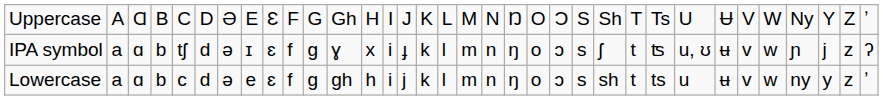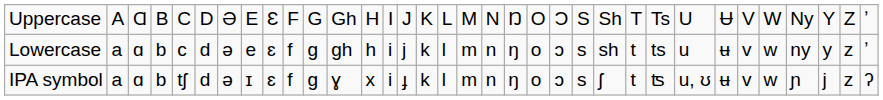rows swapped: Lowercase <-> IPA symbol
